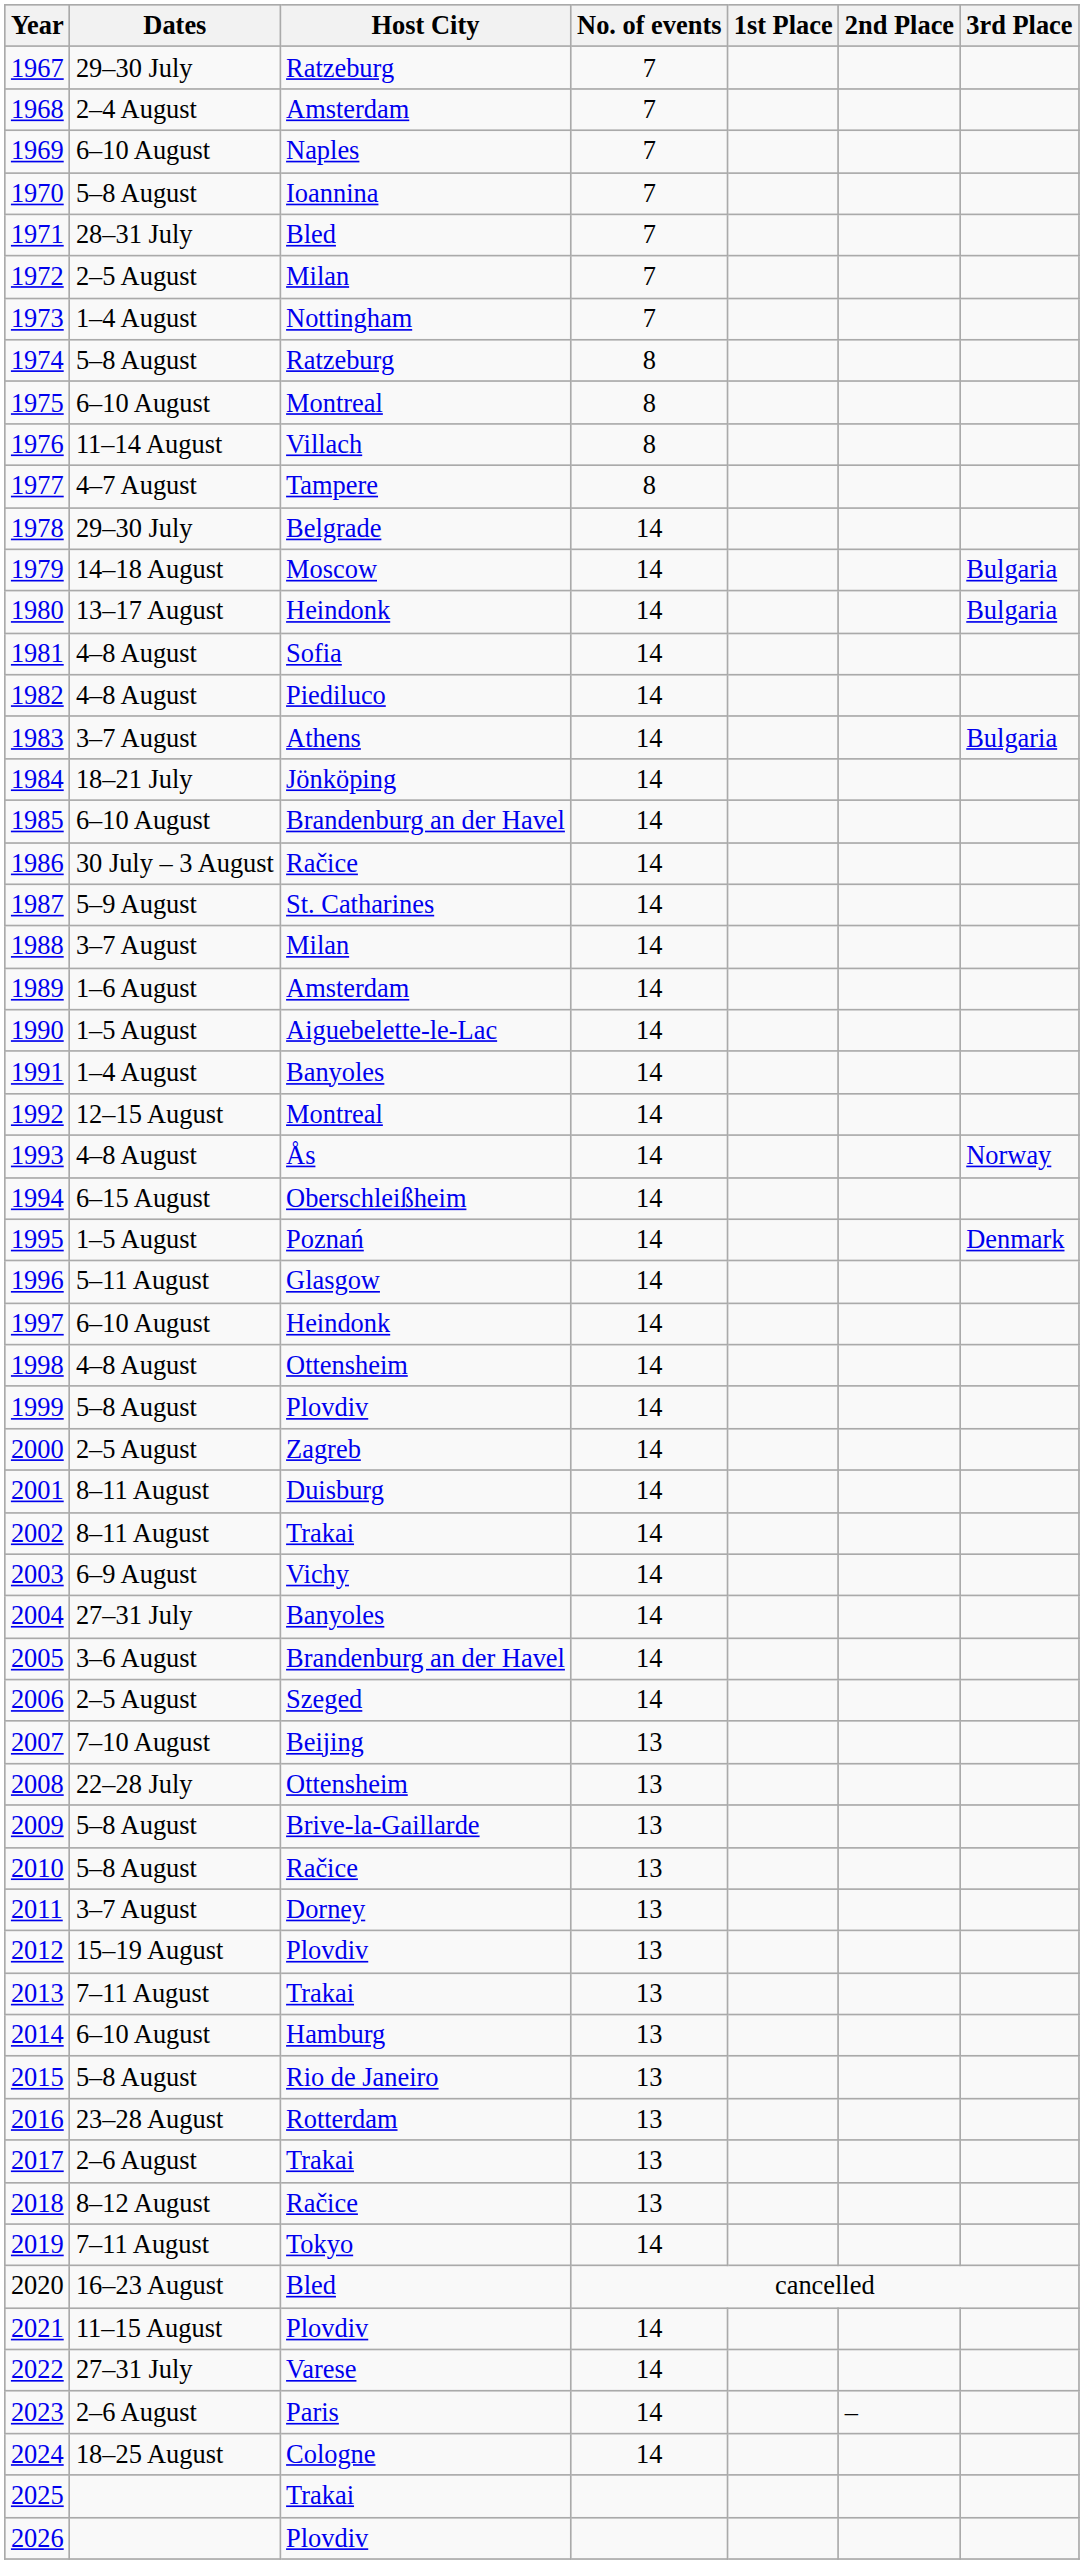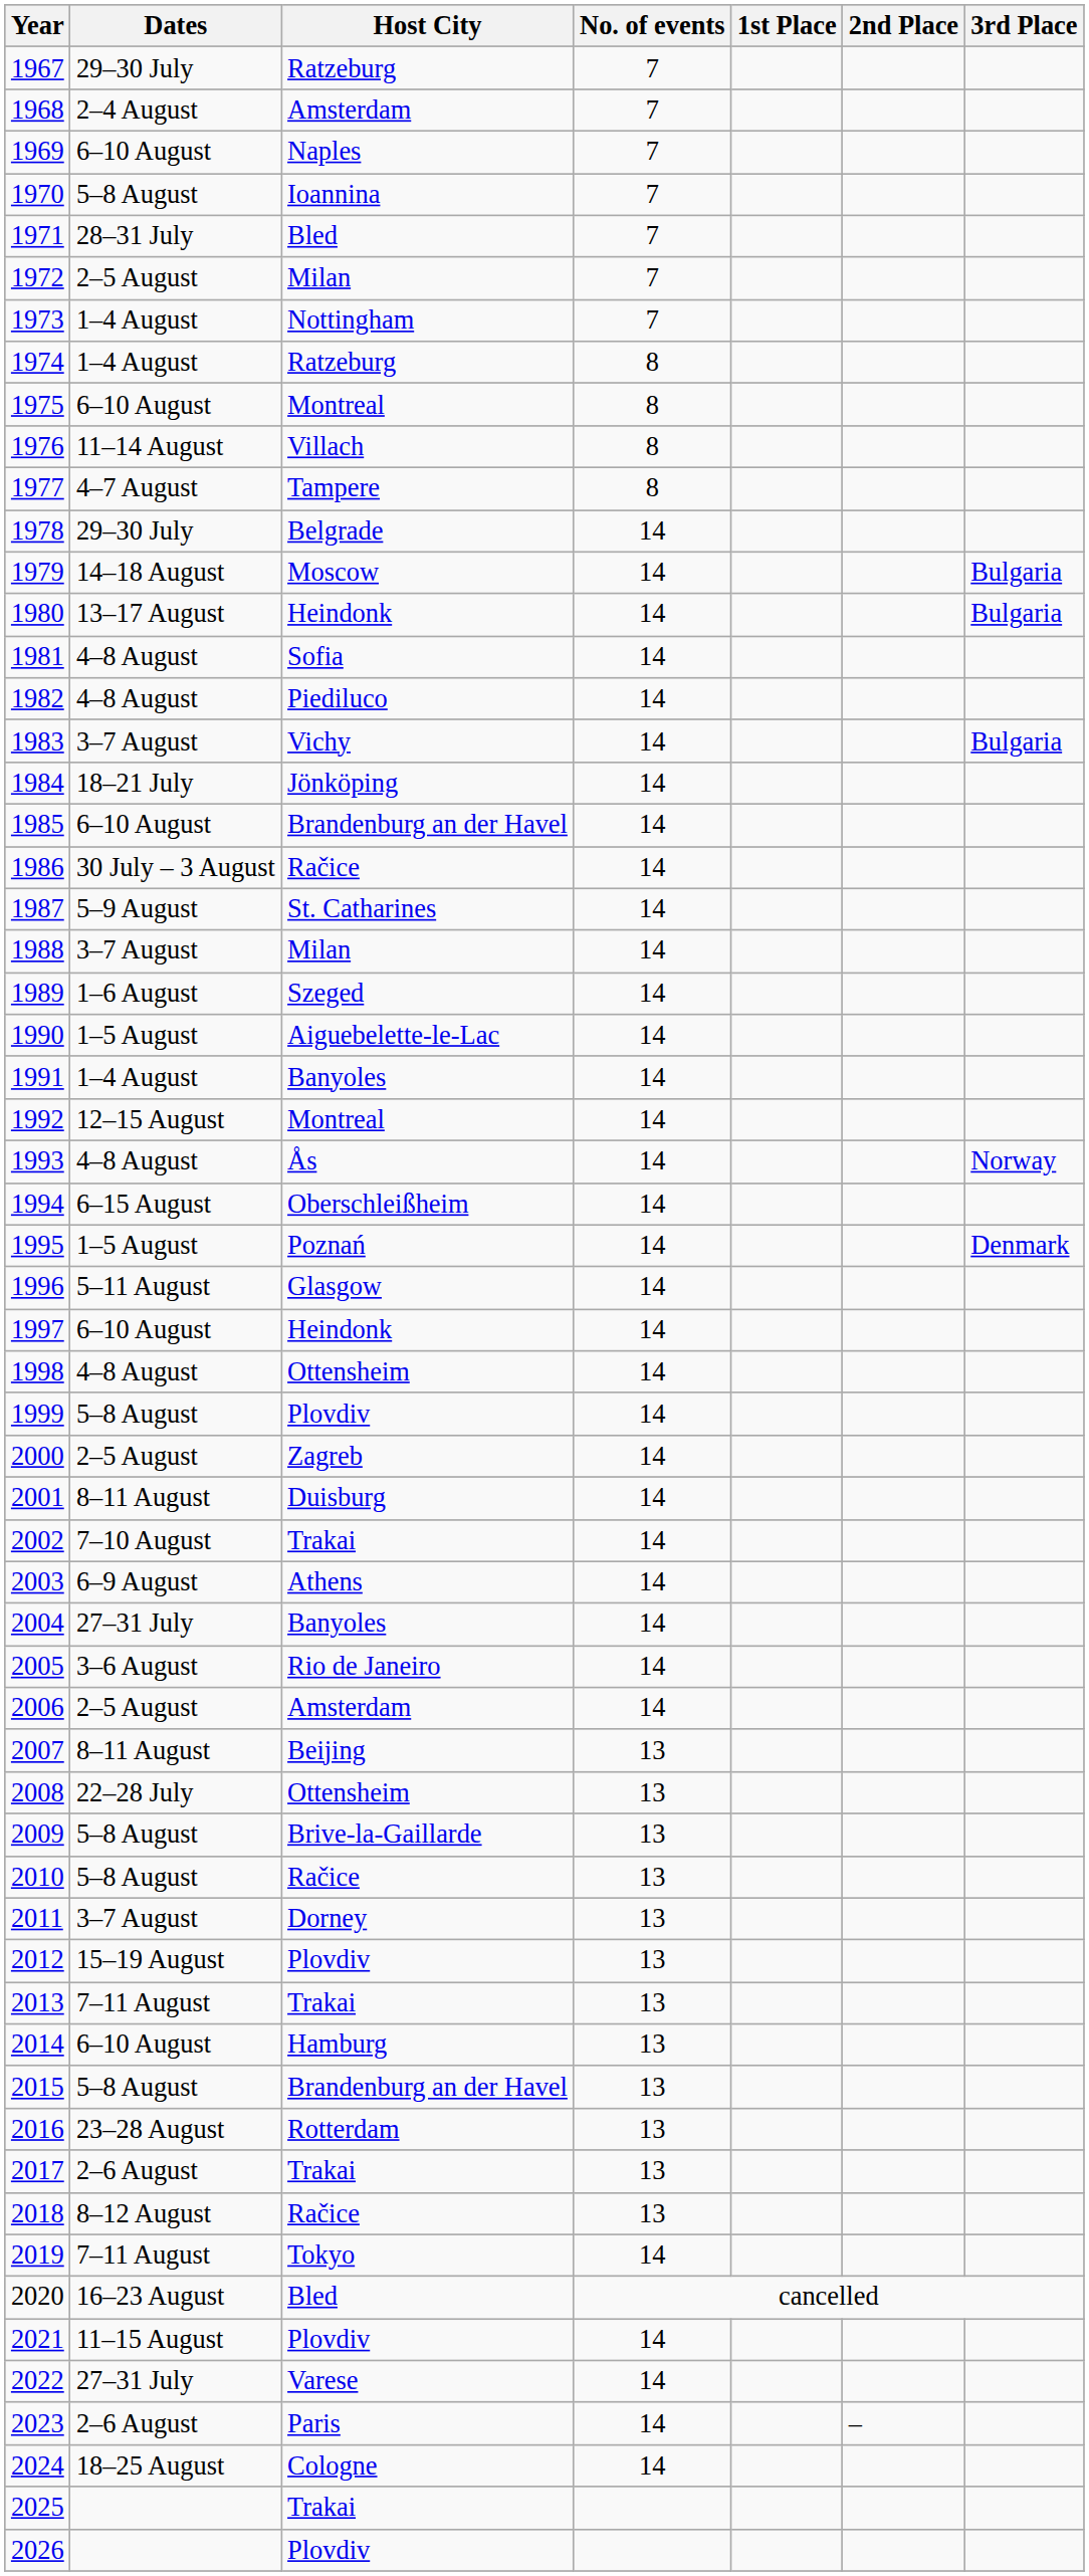1974 | Dates: 5–8 August -> 1–4 August
1983 | Host City: Athens -> Vichy
1989 | Host City: Amsterdam -> Szeged
2002 | Dates: 8–11 August -> 7–10 August
2003 | Host City: Vichy -> Athens
2005 | Host City: Brandenburg an der Havel -> Rio de Janeiro
2006 | Host City: Szeged -> Amsterdam
2007 | Dates: 7–10 August -> 8–11 August
2015 | Host City: Rio de Janeiro -> Brandenburg an der Havel
